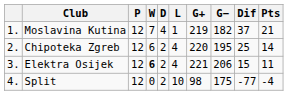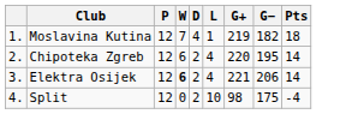- column: Dif | 37 | 25 | 15 | -77
Moslavina Kutina | Pts: 21 -> 18
Elektra Osijek | Pts: 11 -> 14
